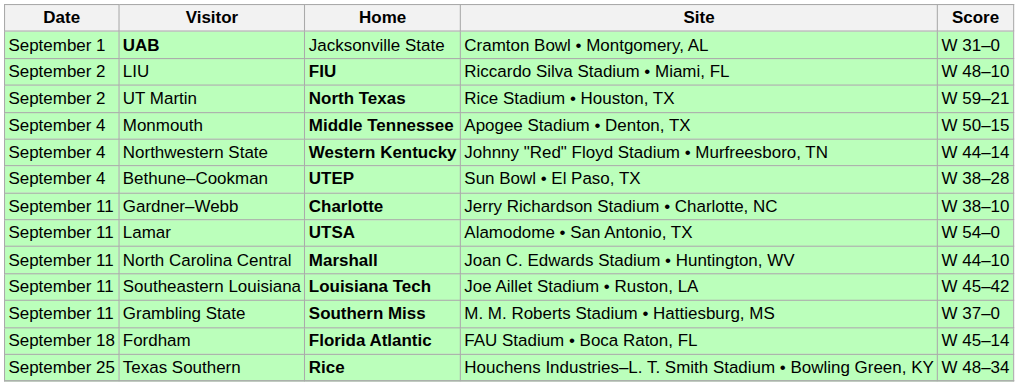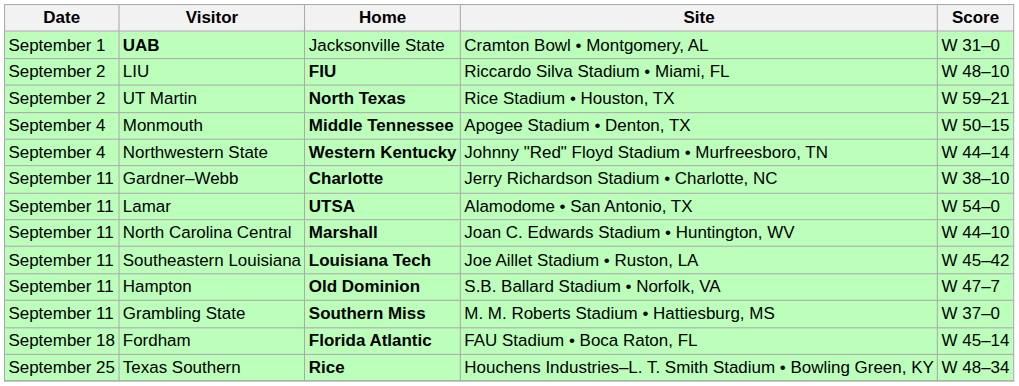- row: September 4 | Bethune–Cookman | UTEP | Sun Bowl • El Paso, TX | W 38–28
+ row: September 11 | Hampton | Old Dominion | S.B. Ballard Stadium • Norfolk, VA | W 47–7
